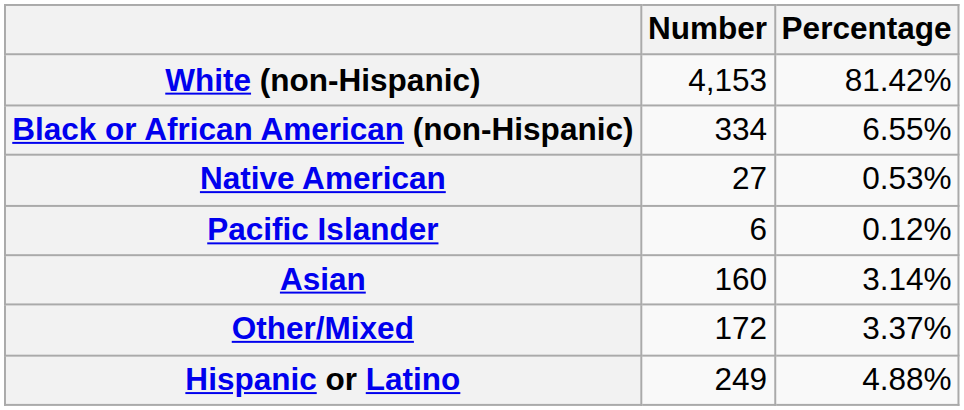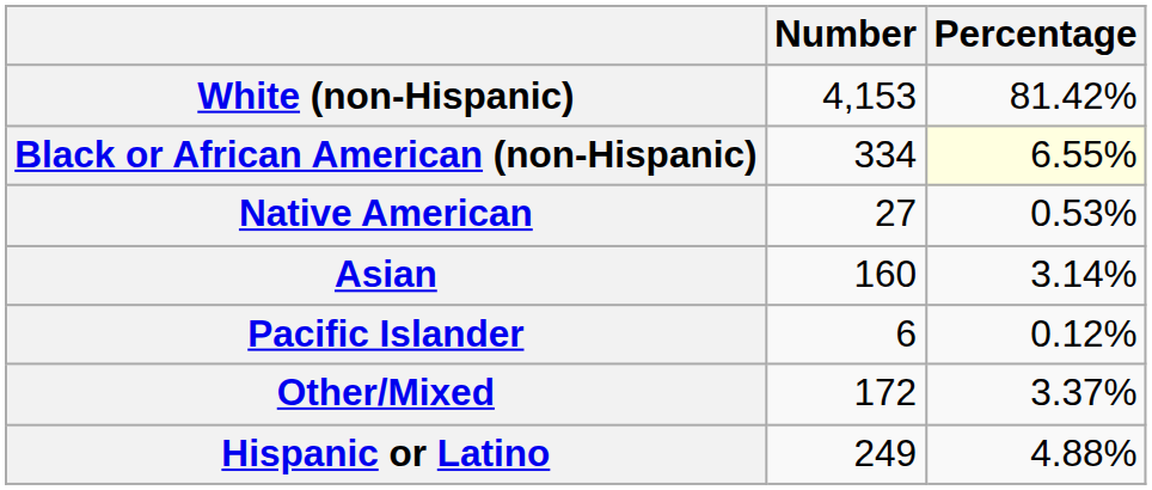Black or African American (non-Hispanic) | Percentage: no background -> lightyellow background
rows swapped: Asian <-> Pacific Islander
